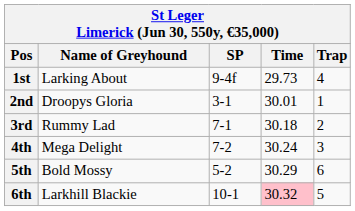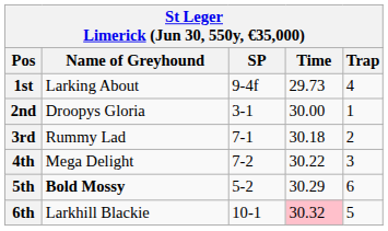2nd | Time: 30.01 -> 30.00
4th | Time: 30.24 -> 30.22
5th | Name of Greyhound: normal -> bold
